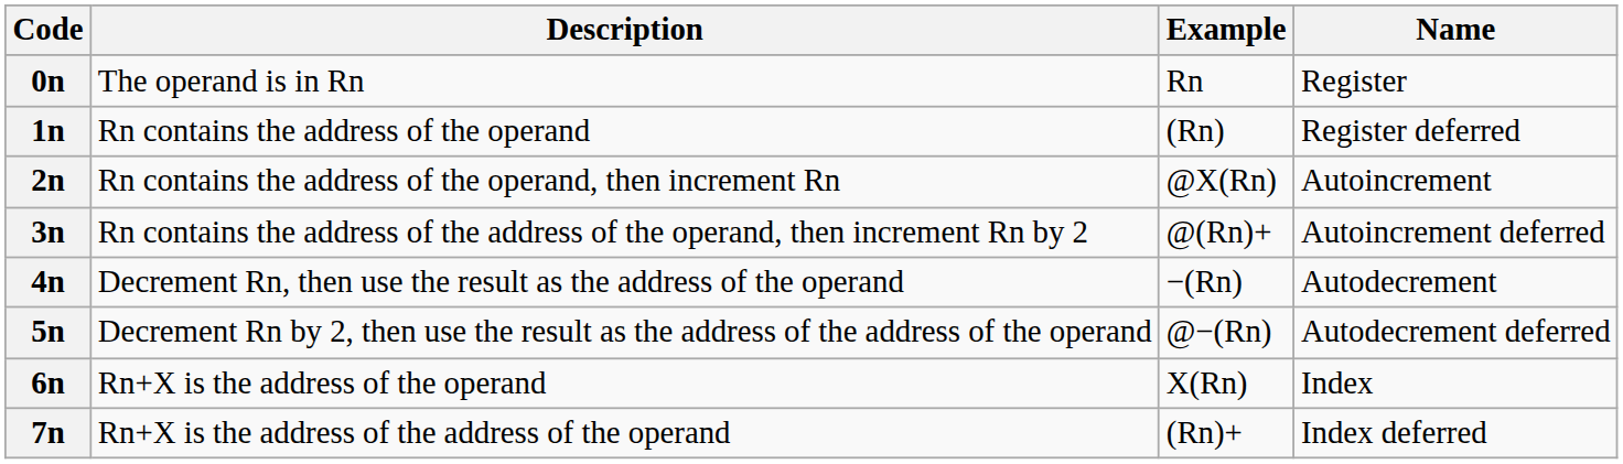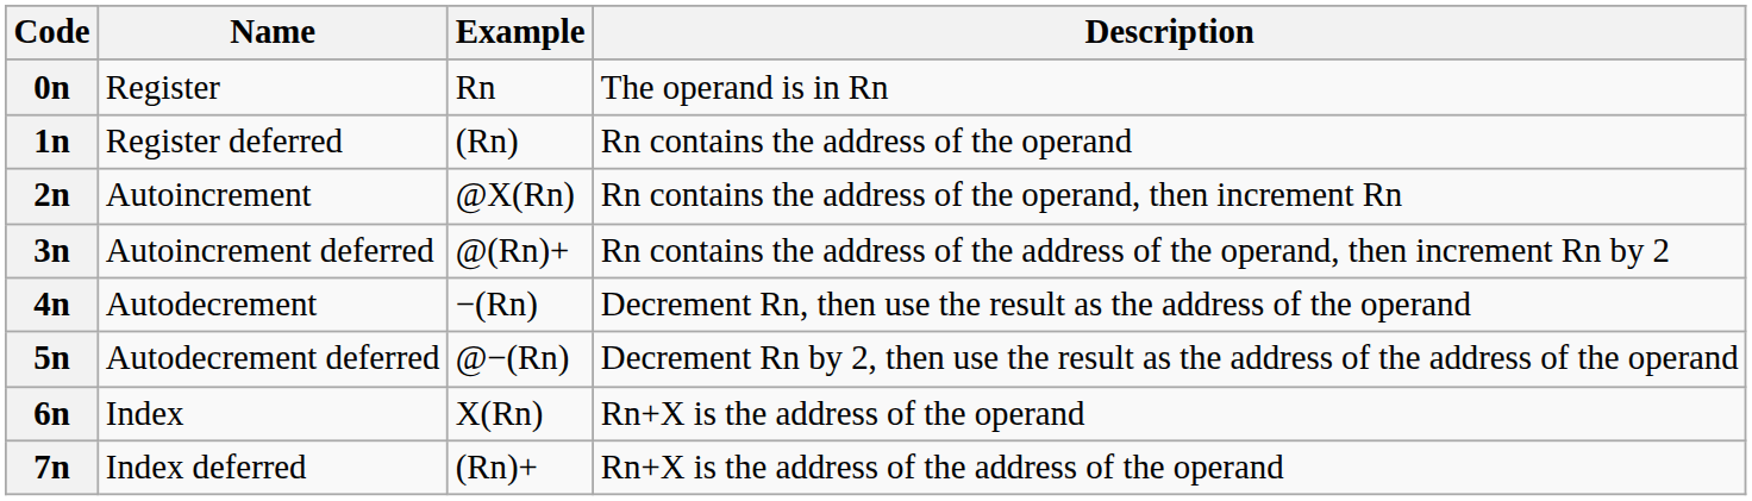columns swapped: Name <-> Description
